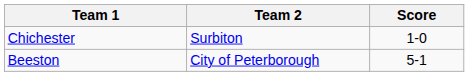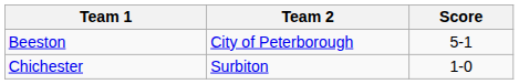rows swapped: Beeston <-> Chichester
